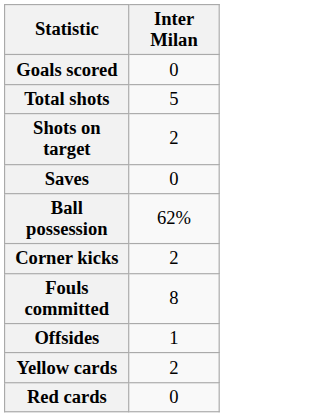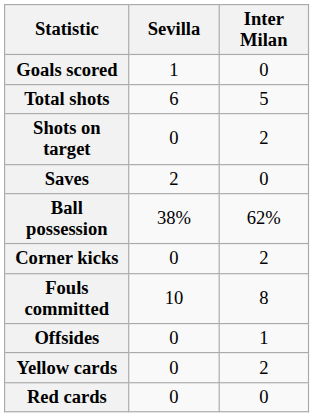+ column: Sevilla | 1 | 6 | 0 | 2 | 38% | 0 | 10 | 0 | 0 | 0
